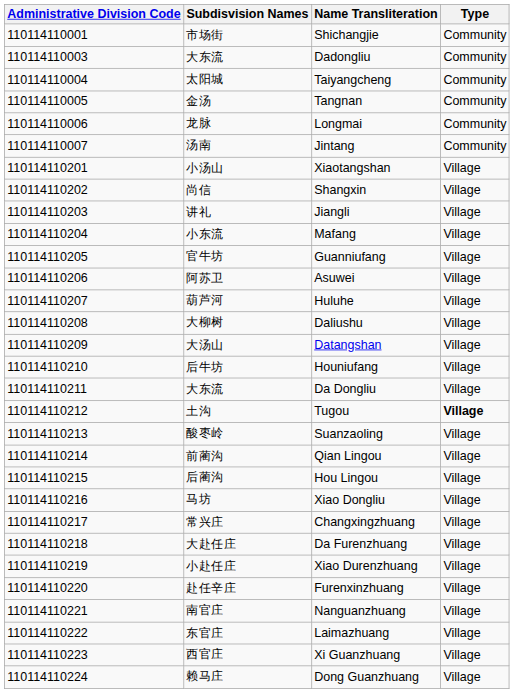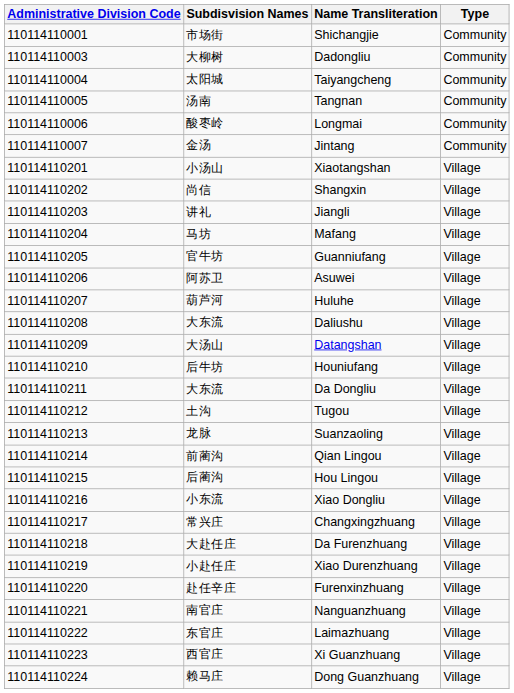Dadongliu | Subdisvision Names: 大东流 -> 大柳树
Tangnan | Subdisvision Names: 金汤 -> 汤南
Longmai | Subdisvision Names: 龙脉 -> 酸枣岭
Jintang | Subdisvision Names: 汤南 -> 金汤
Mafang | Subdisvision Names: 小东流 -> 马坊
Daliushu | Subdisvision Names: 大柳树 -> 大东流
Tugou | Type: bold -> normal
Suanzaoling | Subdisvision Names: 酸枣岭 -> 龙脉
Xiao Dongliu | Subdisvision Names: 马坊 -> 小东流
